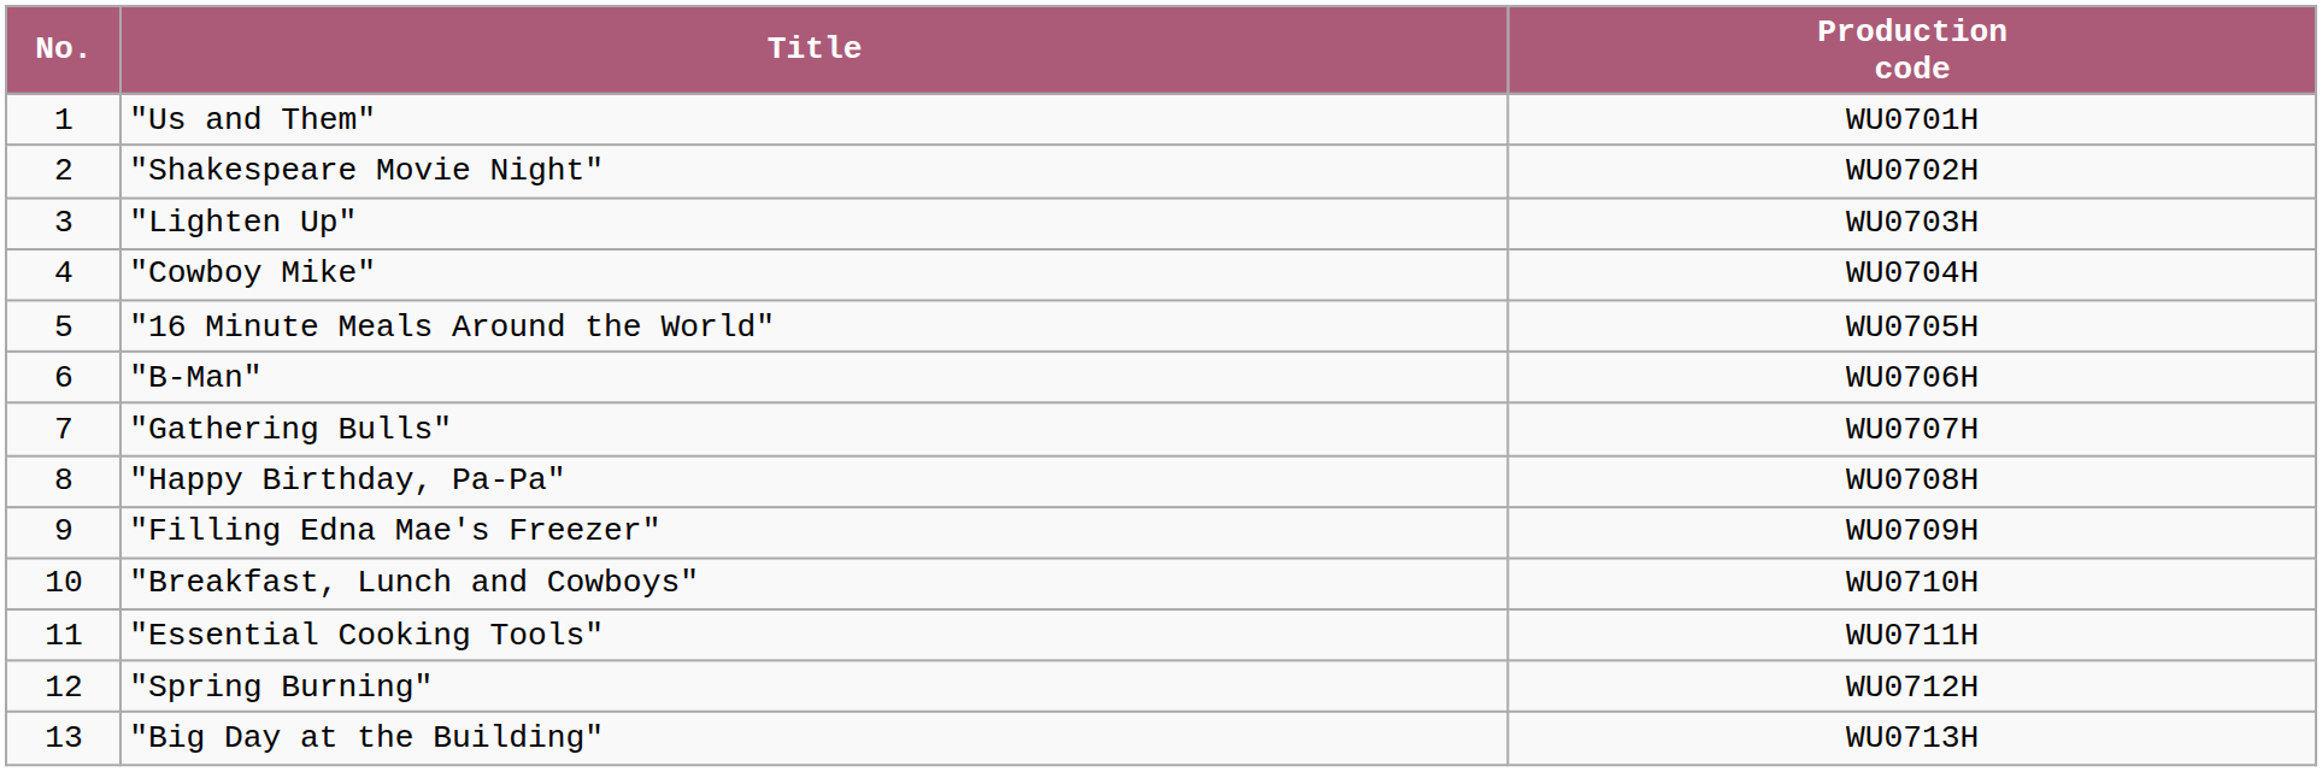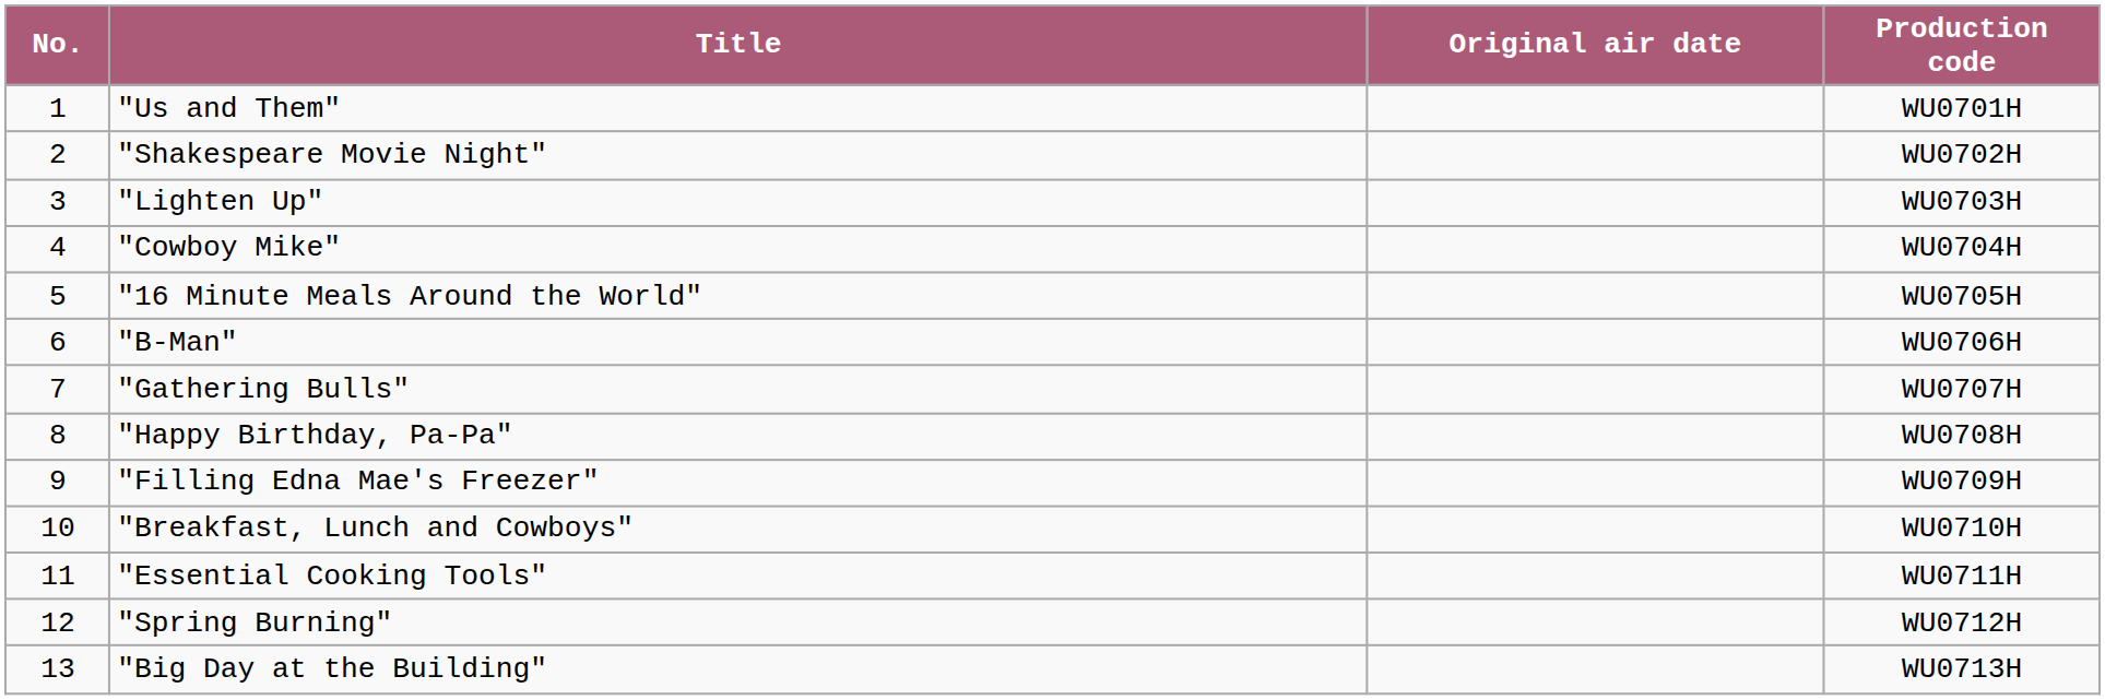+ column: Original air date
